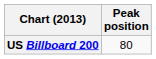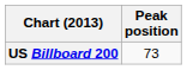US Billboard 200 | Peak position: 80 -> 73
